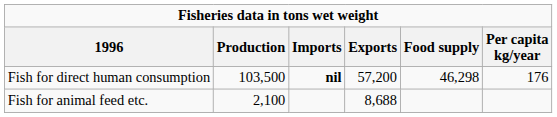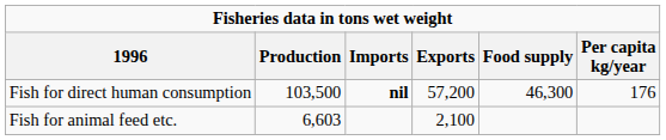Fish for direct human consumption | Food supply: 46,298 -> 46,300
Fish for animal feed etc. | Production: 2,100 -> 6,603
Fish for animal feed etc. | Exports: 8,688 -> 2,100
